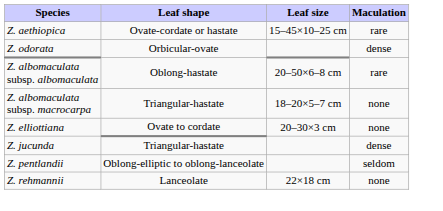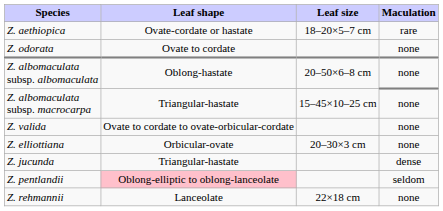Z. aethiopica | Leaf size: 15–45×10–25 cm -> 18–20×5–7 cm
Z. odorata | Leaf shape: Orbicular-ovate -> Ovate to cordate
Z. odorata | Maculation: dense -> none
Z. albomaculata subsp. albomaculata | Maculation: rare -> none
Z. albomaculata subsp. macrocarpa | Leaf size: 18–20×5–7 cm -> 15–45×10–25 cm
+ row: Z. valida | Ovate to cordate to ovate-orbicular-cordate | none
Z. elliottiana | Leaf shape: Ovate to cordate -> Orbicular-ovate
Z. pentlandii | Leaf shape: no background -> pink background
